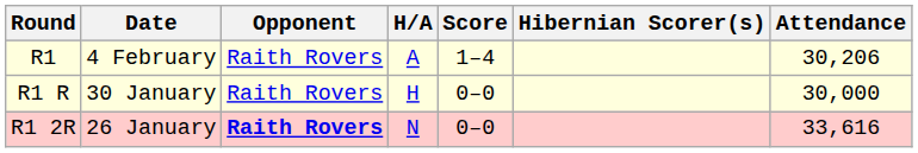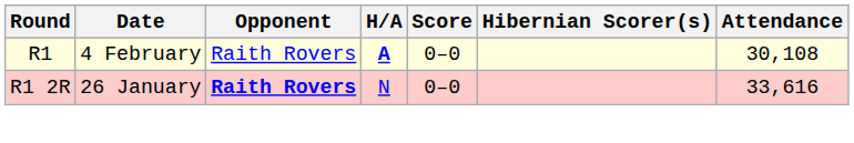R1 | H/A: normal -> bold
R1 | Score: 1–4 -> 0–0
R1 | Attendance: 30,206 -> 30,108
- row: R1 R | 30 January | Raith Rovers | H | 0–0 | 30,000
